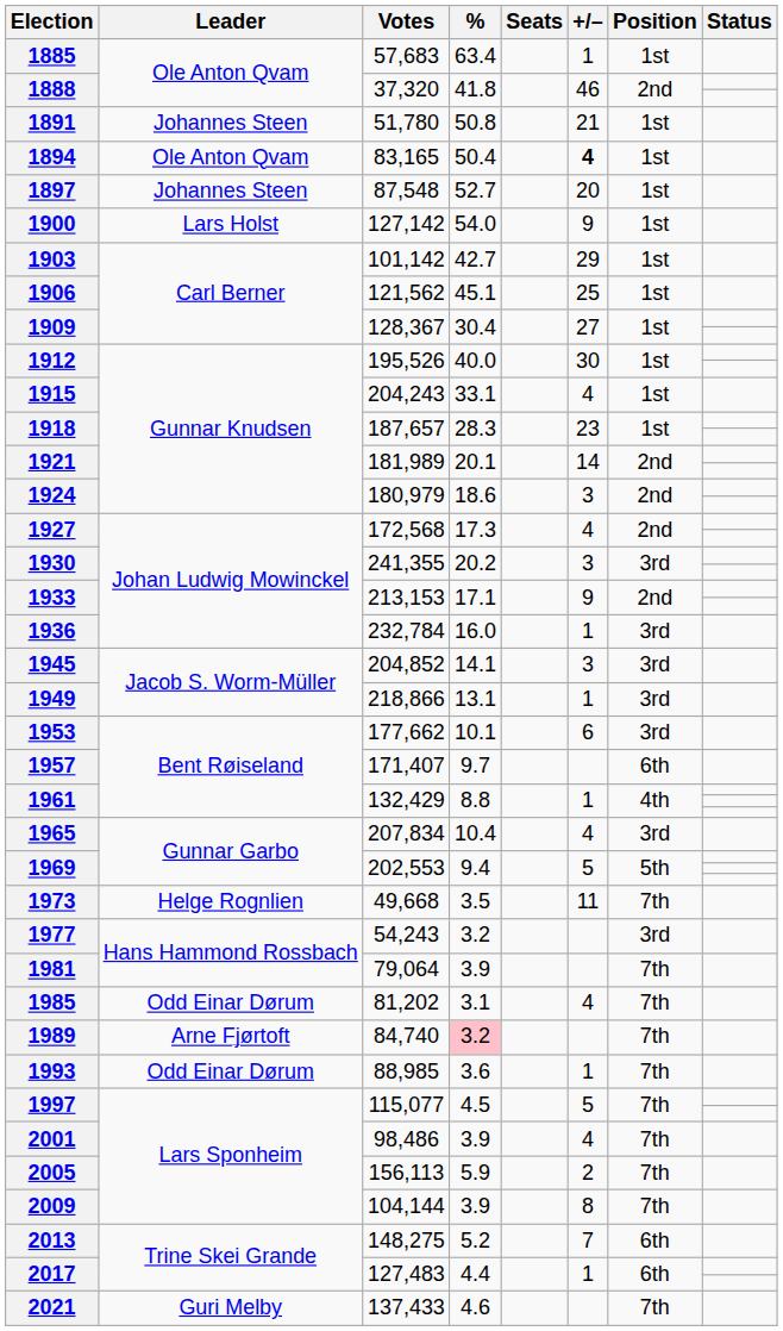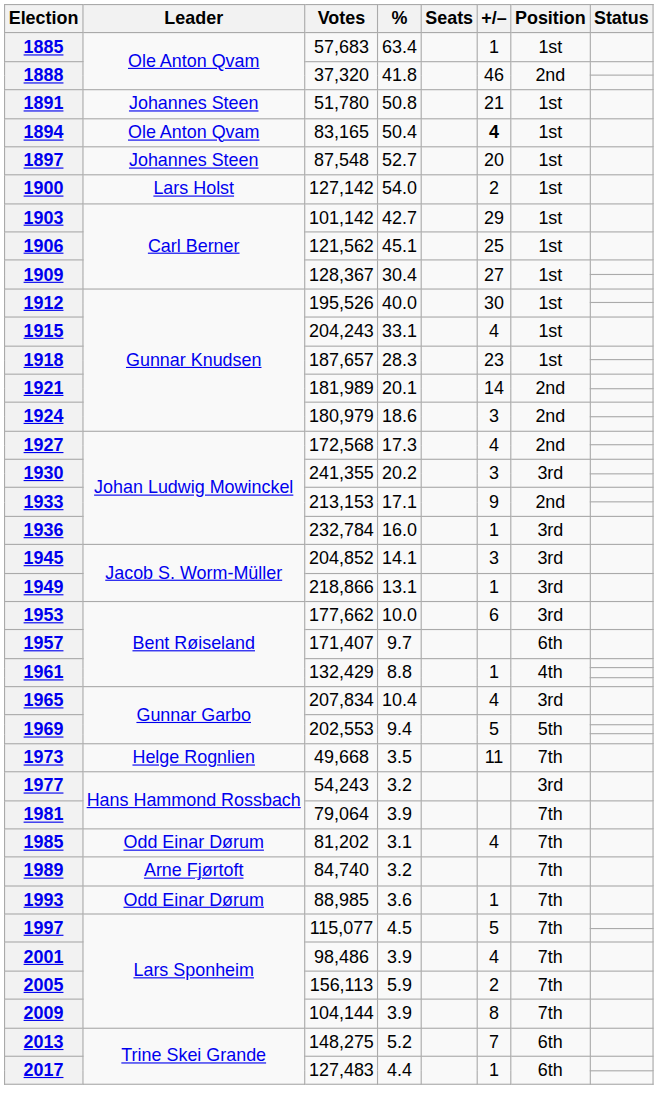1900 | +/–: 9 -> 2
1953 | %: 10.1 -> 10.0
1989 | %: pink background -> no background
- row: 2021 | Guri Melby | 137,433 | 4.6 | 7th
